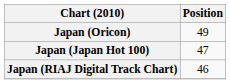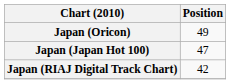Japan (RIAJ Digital Track Chart) | Position: 46 -> 42
